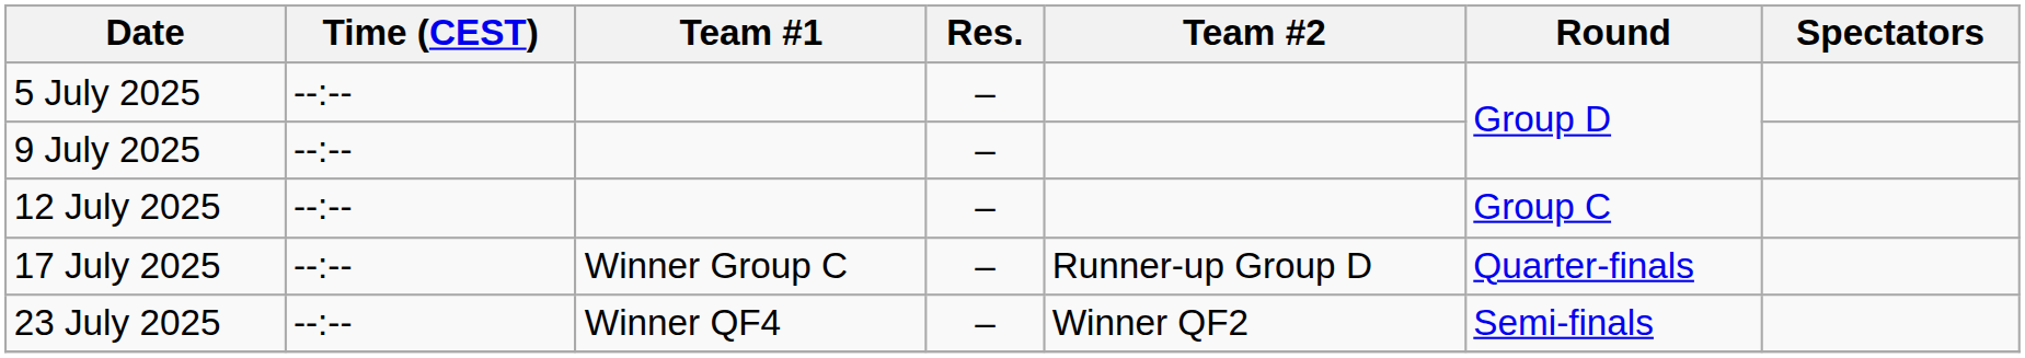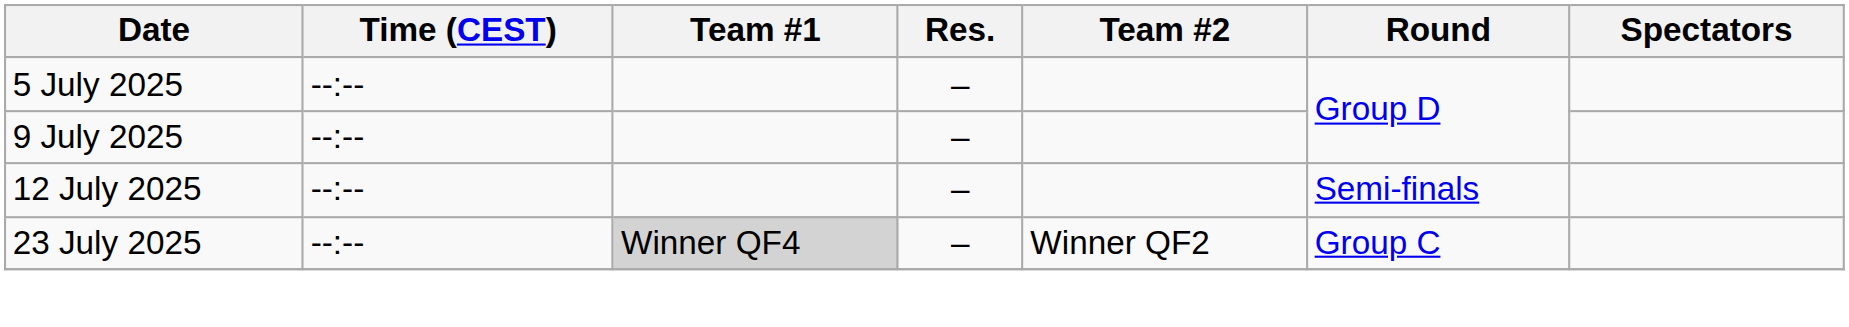12 July 2025 | Round: Group C -> Semi-finals
- row: 17 July 2025 | --:-- | Winner Group C | – | Runner-up Group D | Quarter-finals
23 July 2025 | Team #1: no background -> lightgrey background
23 July 2025 | Round: Semi-finals -> Group C
